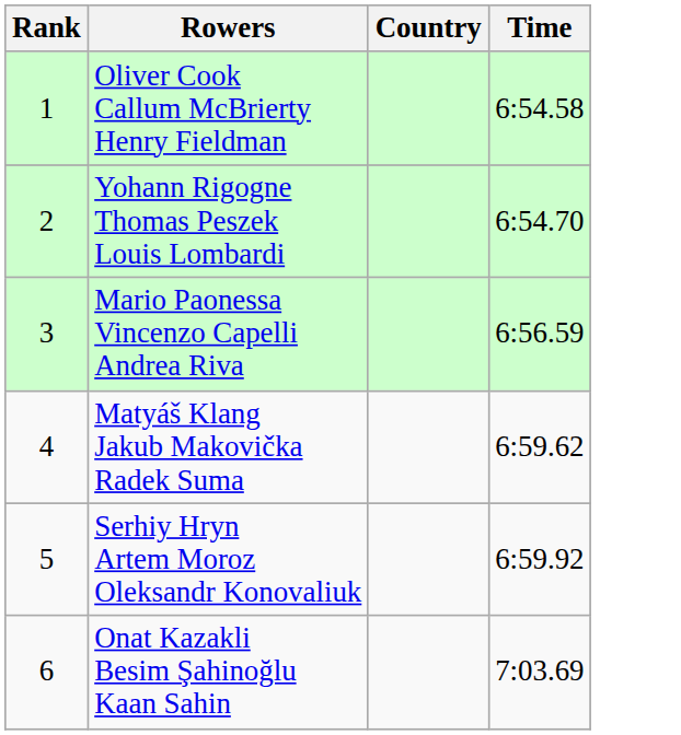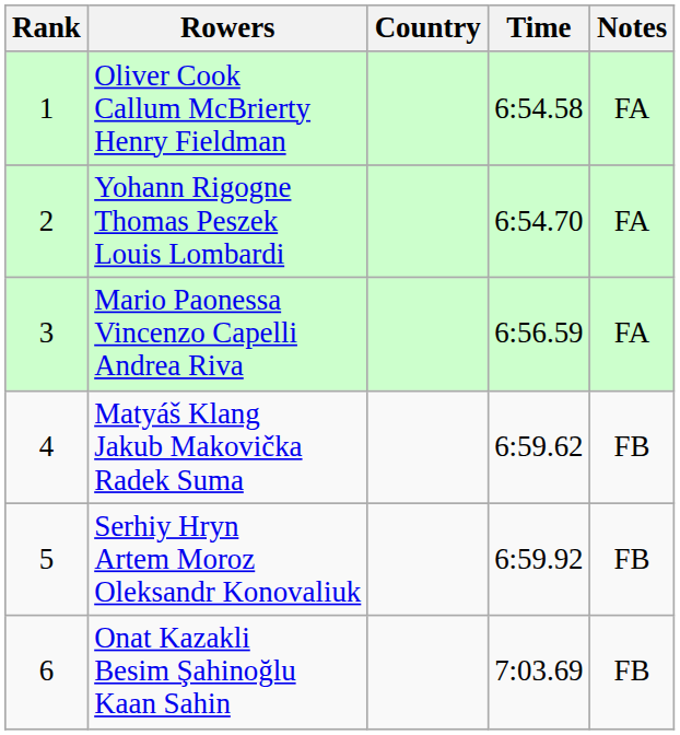+ column: Notes | FA | FA | FA | FB | FB | FB
